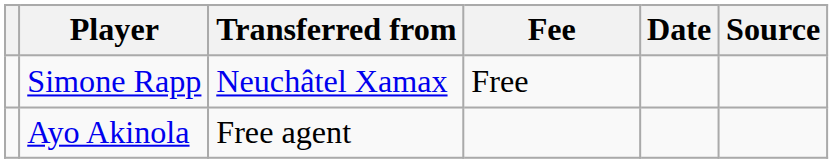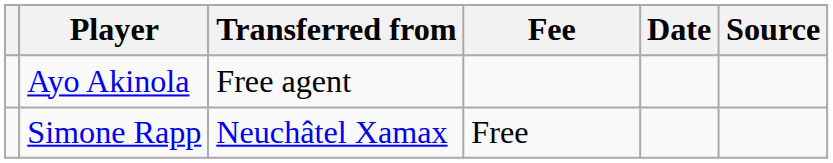rows swapped: Simone Rapp <-> Ayo Akinola
